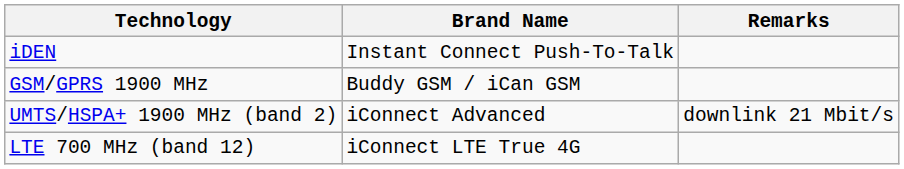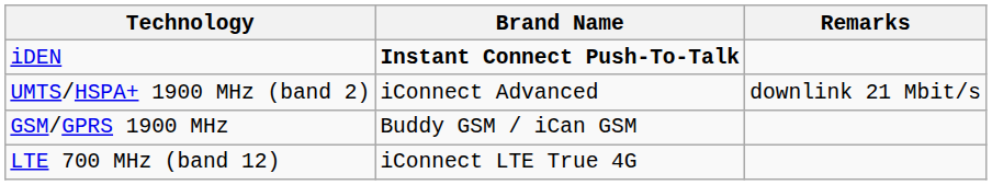iDEN | Brand Name: normal -> bold
rows swapped: GSM/GPRS 1900 MHz <-> UMTS/HSPA+ 1900 MHz (band 2)
